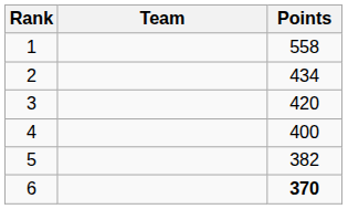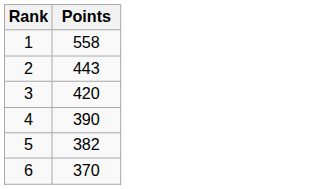- column: Team
2 | Points: 434 -> 443
4 | Points: 400 -> 390
6 | Points: bold -> normal
